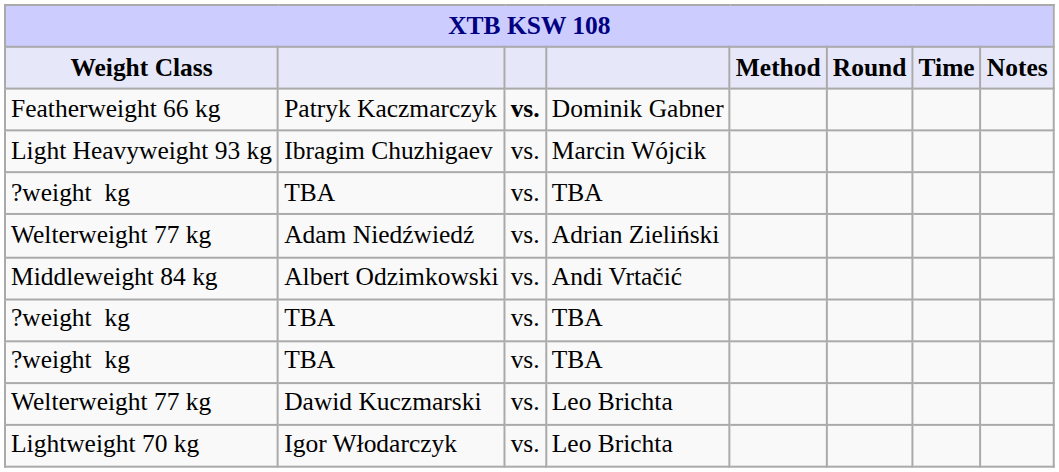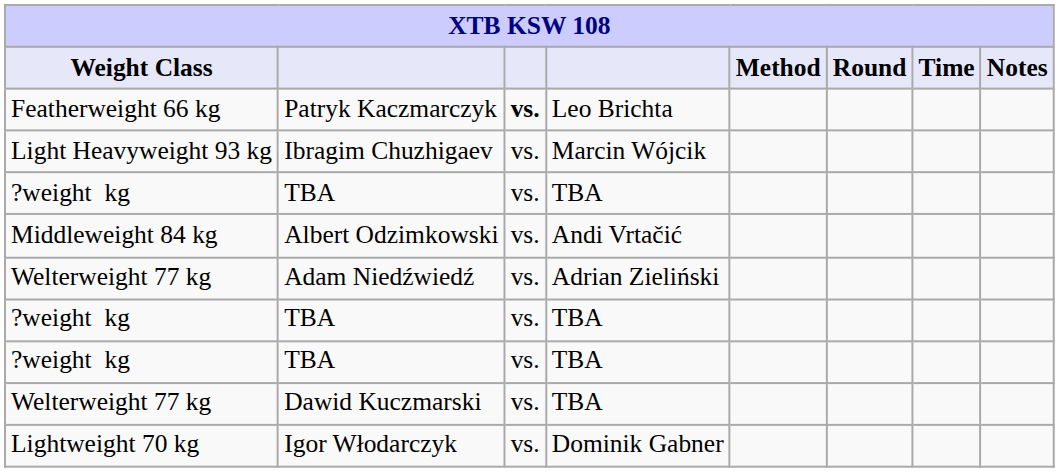Patryk Kaczmarczyk | column 4: Dominik Gabner -> Leo Brichta
rows swapped: Adam Niedźwiedź <-> Albert Odzimkowski
Dawid Kuczmarski | column 4: Leo Brichta -> TBA
Igor Włodarczyk | column 4: Leo Brichta -> Dominik Gabner
